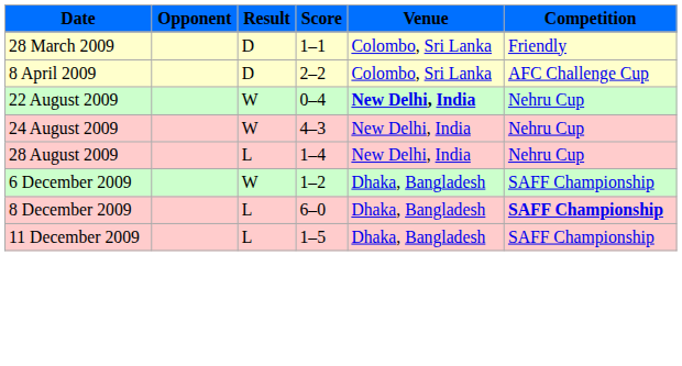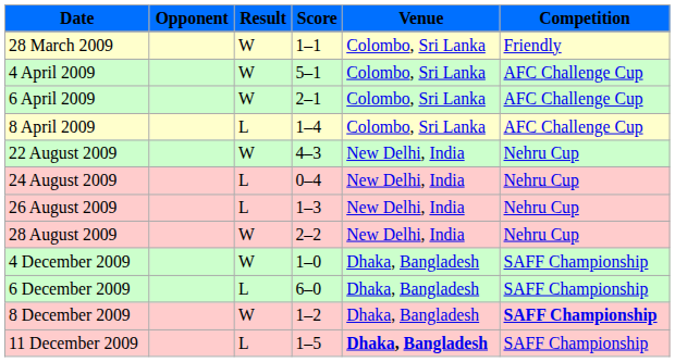28 March 2009 | Result: D -> W
+ row: 4 April 2009 | W | 5–1 | Colombo, Sri Lanka | AFC Challenge Cup
+ row: 6 April 2009 | W | 2–1 | Colombo, Sri Lanka | AFC Challenge Cup
8 April 2009 | Result: D -> L
8 April 2009 | Score: 2–2 -> 1–4
22 August 2009 | Score: 0–4 -> 4–3
22 August 2009 | Venue: bold -> normal
24 August 2009 | Result: W -> L
24 August 2009 | Score: 4–3 -> 0–4
+ row: 26 August 2009 | L | 1–3 | New Delhi, India | Nehru Cup
28 August 2009 | Result: L -> W
28 August 2009 | Score: 1–4 -> 2–2
+ row: 4 December 2009 | W | 1–0 | Dhaka, Bangladesh | SAFF Championship
6 December 2009 | Result: W -> L
6 December 2009 | Score: 1–2 -> 6–0
8 December 2009 | Result: L -> W
8 December 2009 | Score: 6–0 -> 1–2
11 December 2009 | Venue: normal -> bold
